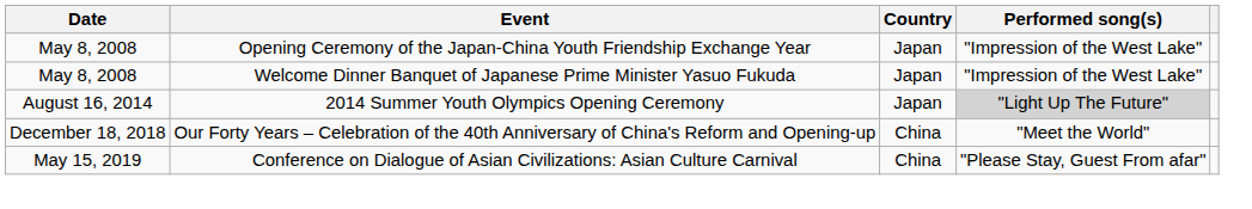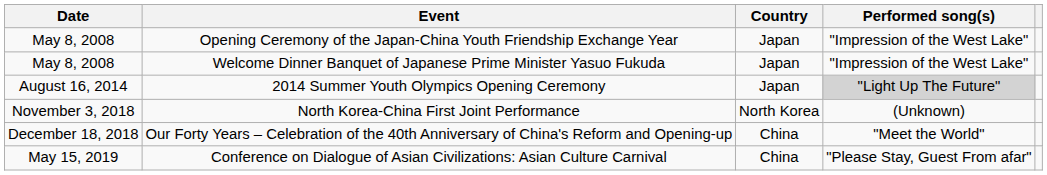+ row: November 3, 2018 | North Korea-China First Joint Performance | North Korea | (Unknown)
